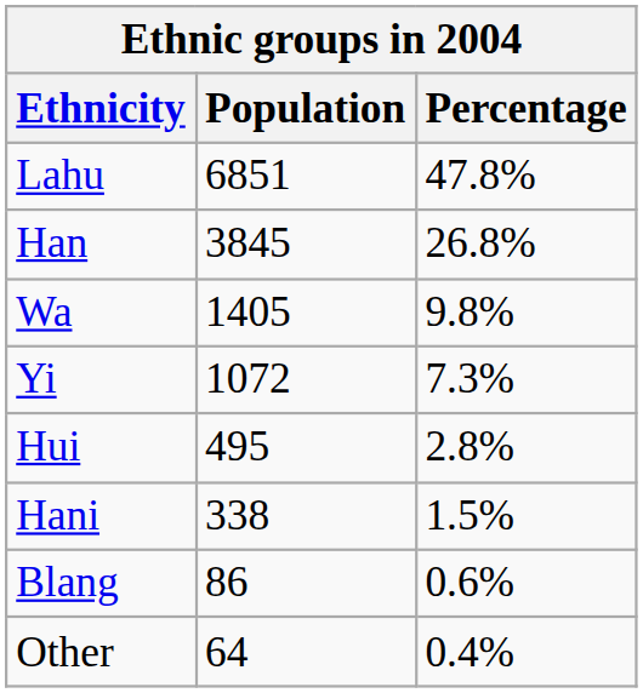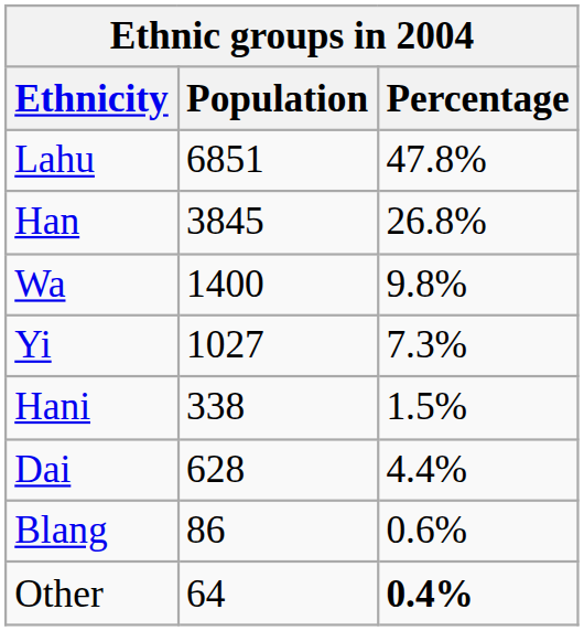Wa | Population: 1405 -> 1400
Yi | Population: 1072 -> 1027
- row: Hui | 495 | 2.8%
+ row: Dai | 628 | 4.4%
Other | Percentage: normal -> bold
